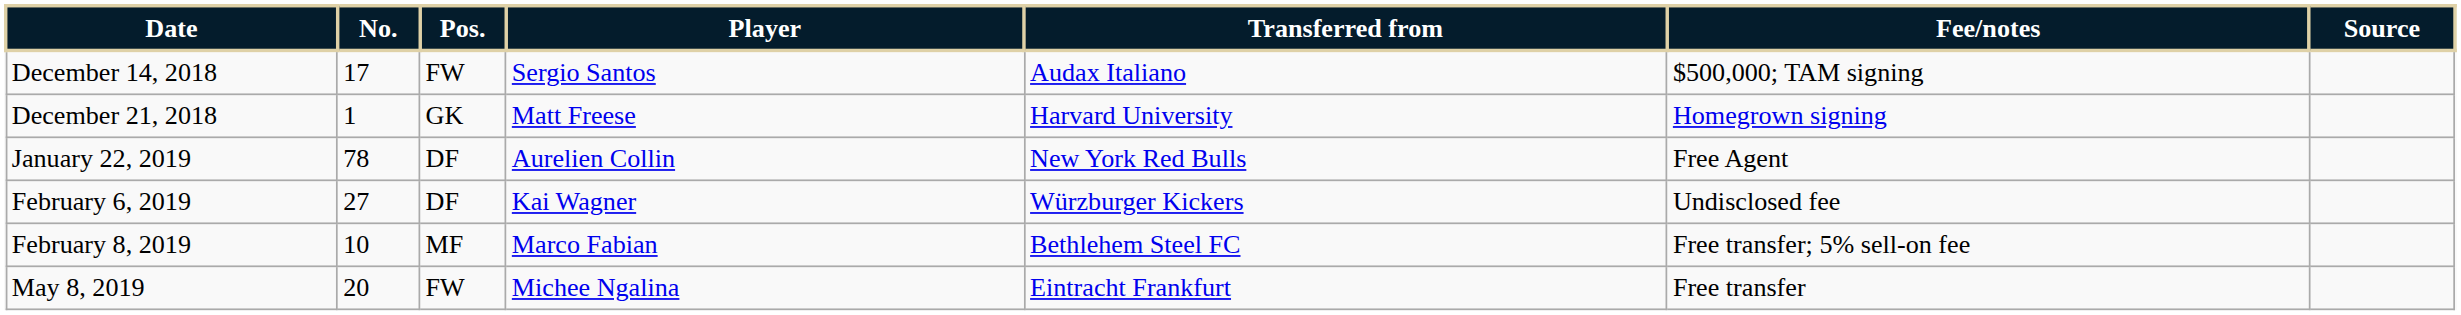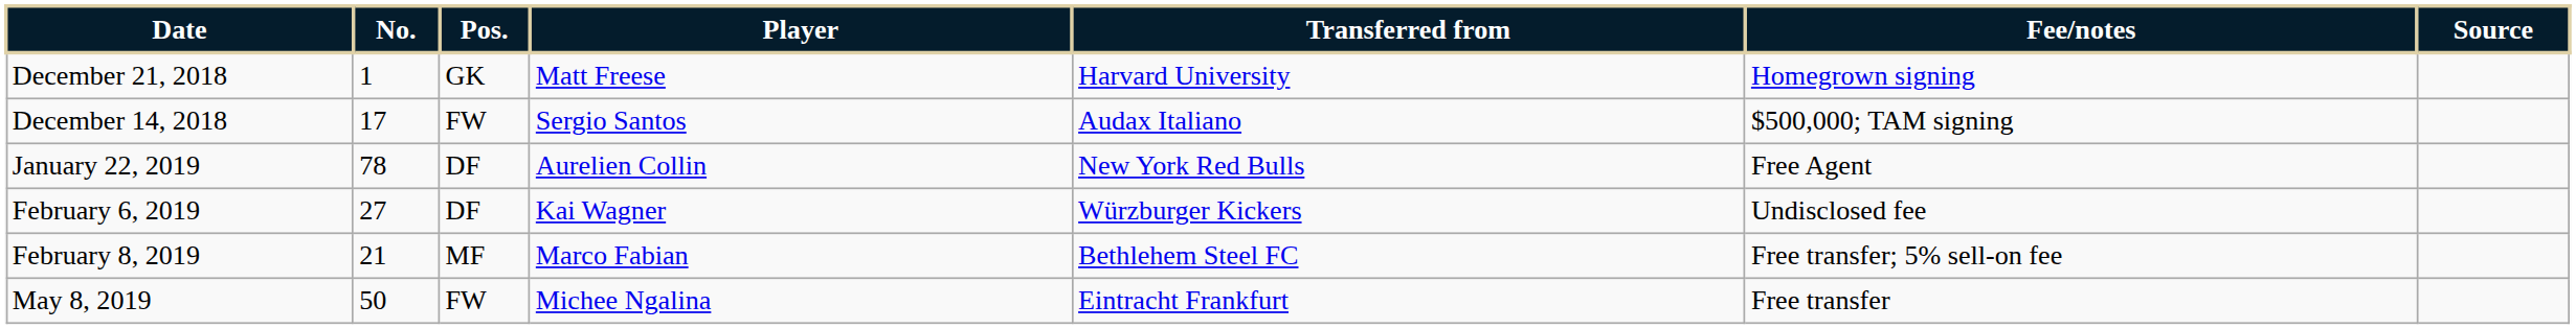rows swapped: December 14, 2018 <-> December 21, 2018
February 8, 2019 | No.: 10 -> 21
May 8, 2019 | No.: 20 -> 50
